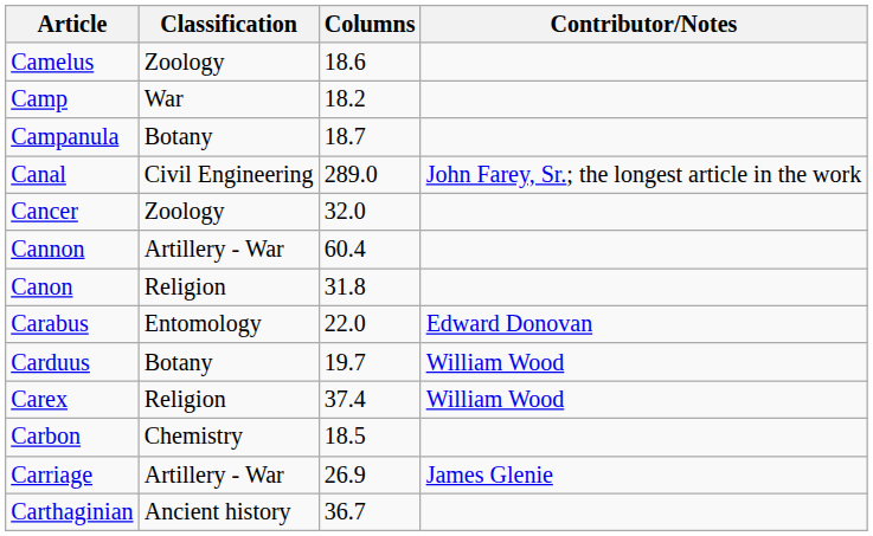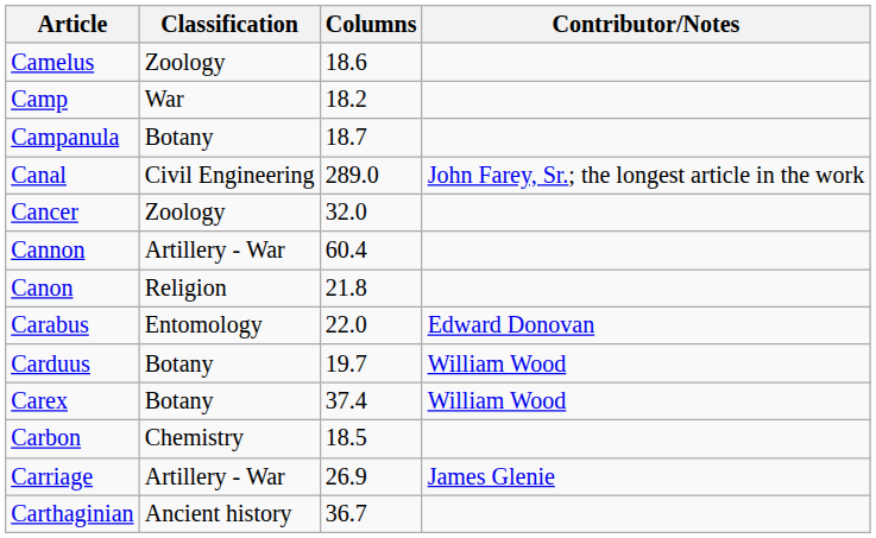Canon | Columns: 31.8 -> 21.8
Carex | Classification: Religion -> Botany
